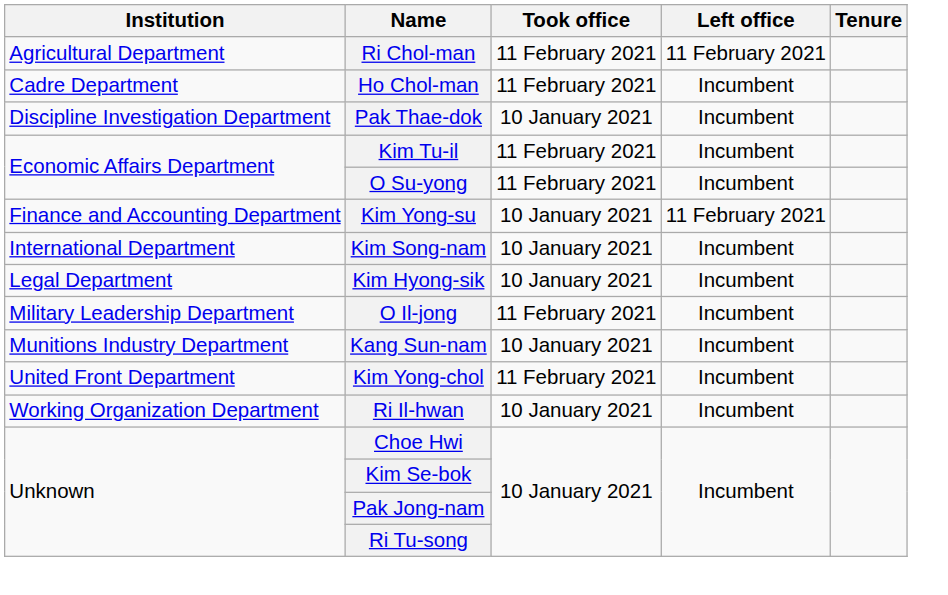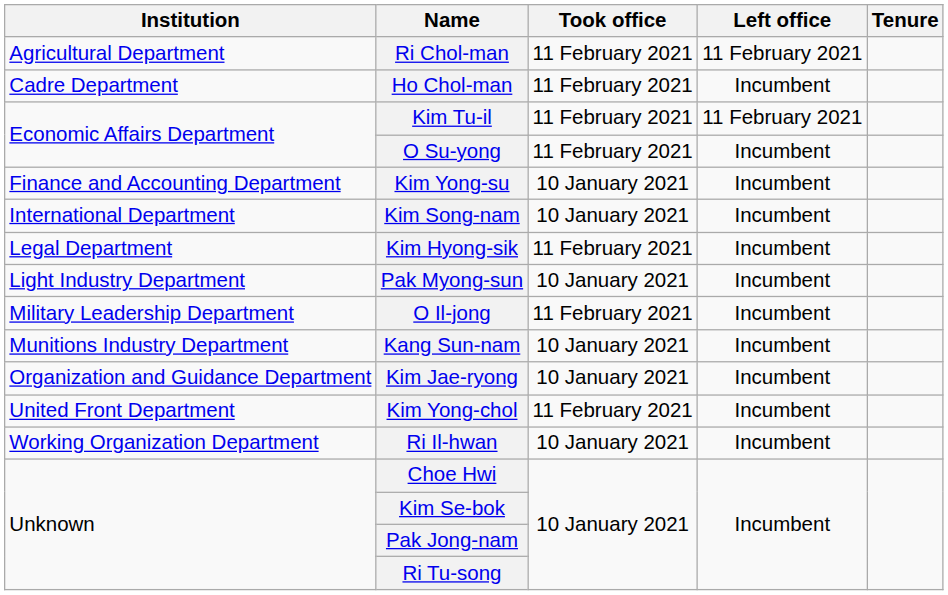- row: Discipline Investigation Department | Pak Thae-dok | 10 January 2021 | Incumbent
Kim Tu-il | Left office: Incumbent -> 11 February 2021
Kim Yong-su | Left office: 11 February 2021 -> Incumbent
Kim Hyong-sik | Took office: 10 January 2021 -> 11 February 2021
+ row: Light Industry Department | Pak Myong-sun | 10 January 2021 | Incumbent
+ row: Organization and Guidance Department | Kim Jae-ryong | 10 January 2021 | Incumbent
